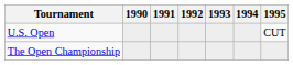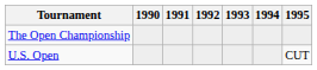rows swapped: U.S. Open <-> The Open Championship
